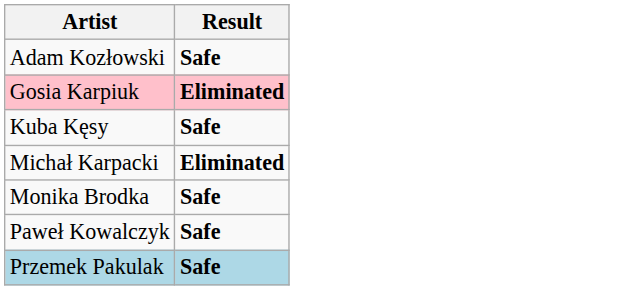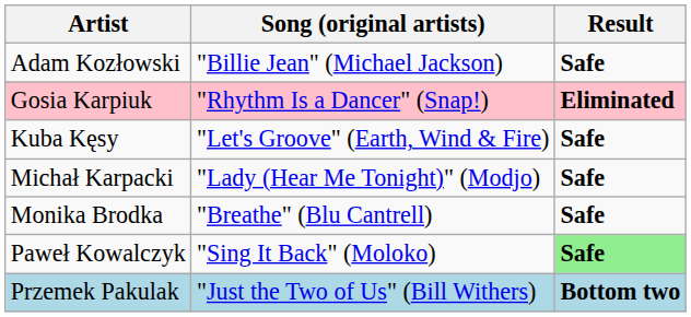+ column: Song (original artists) | "Billie Jean" (Michael Jackson) | "Rhythm Is a Dancer" (Snap!) | "Let's Groove" (Earth, Wind & Fire) | "Lady (Hear Me Tonight)" (Modjo) | "Breathe" (Blu Cantrell) | "Sing It Back" (Moloko) | "Just the Two of Us" (Bill Withers)
Michał Karpacki | Result: Eliminated -> Safe
Paweł Kowalczyk | Result: no background -> lightgreen background
Przemek Pakulak | Result: Safe -> Bottom two
